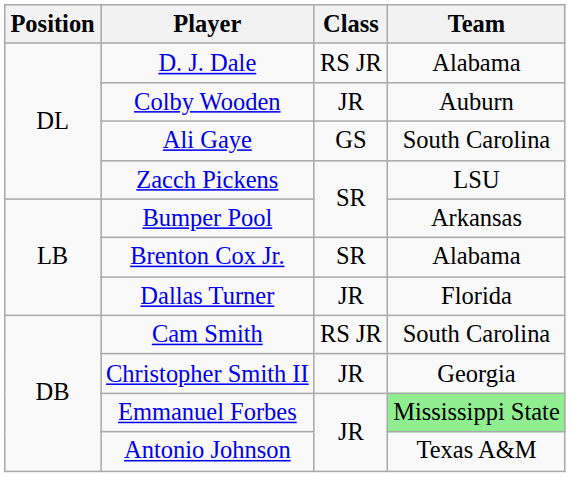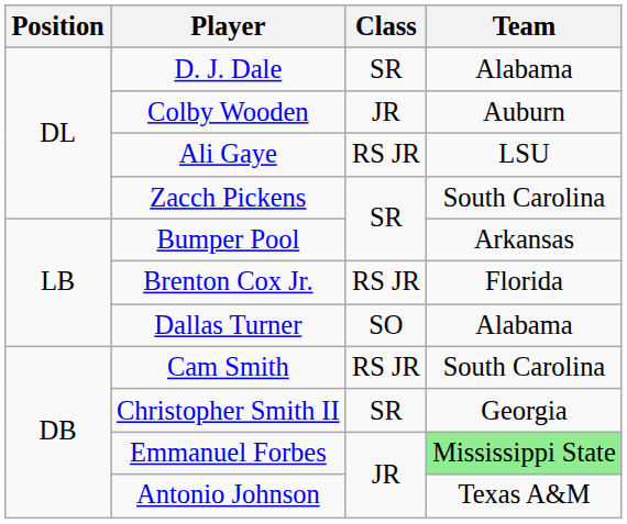D. J. Dale | Class: RS JR -> SR
Ali Gaye | Class: GS -> RS JR
Ali Gaye | Team: South Carolina -> LSU
Zacch Pickens | Team: LSU -> South Carolina
Brenton Cox Jr. | Class: SR -> RS JR
Brenton Cox Jr. | Team: Alabama -> Florida
Dallas Turner | Class: JR -> SO
Dallas Turner | Team: Florida -> Alabama
Christopher Smith II | Class: JR -> SR
